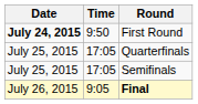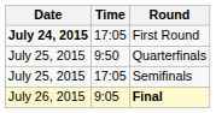First Round | Time: 9:50 -> 17:05
Quarterfinals | Time: 17:05 -> 9:50
